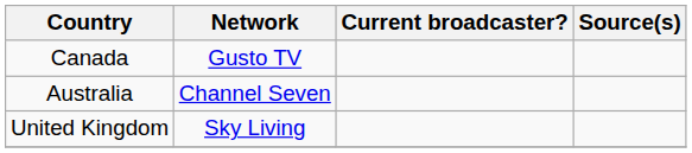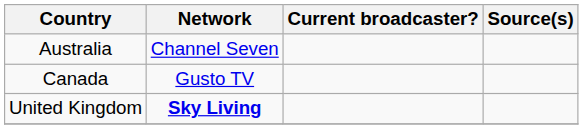rows swapped: Australia <-> Canada
United Kingdom | Network: normal -> bold
